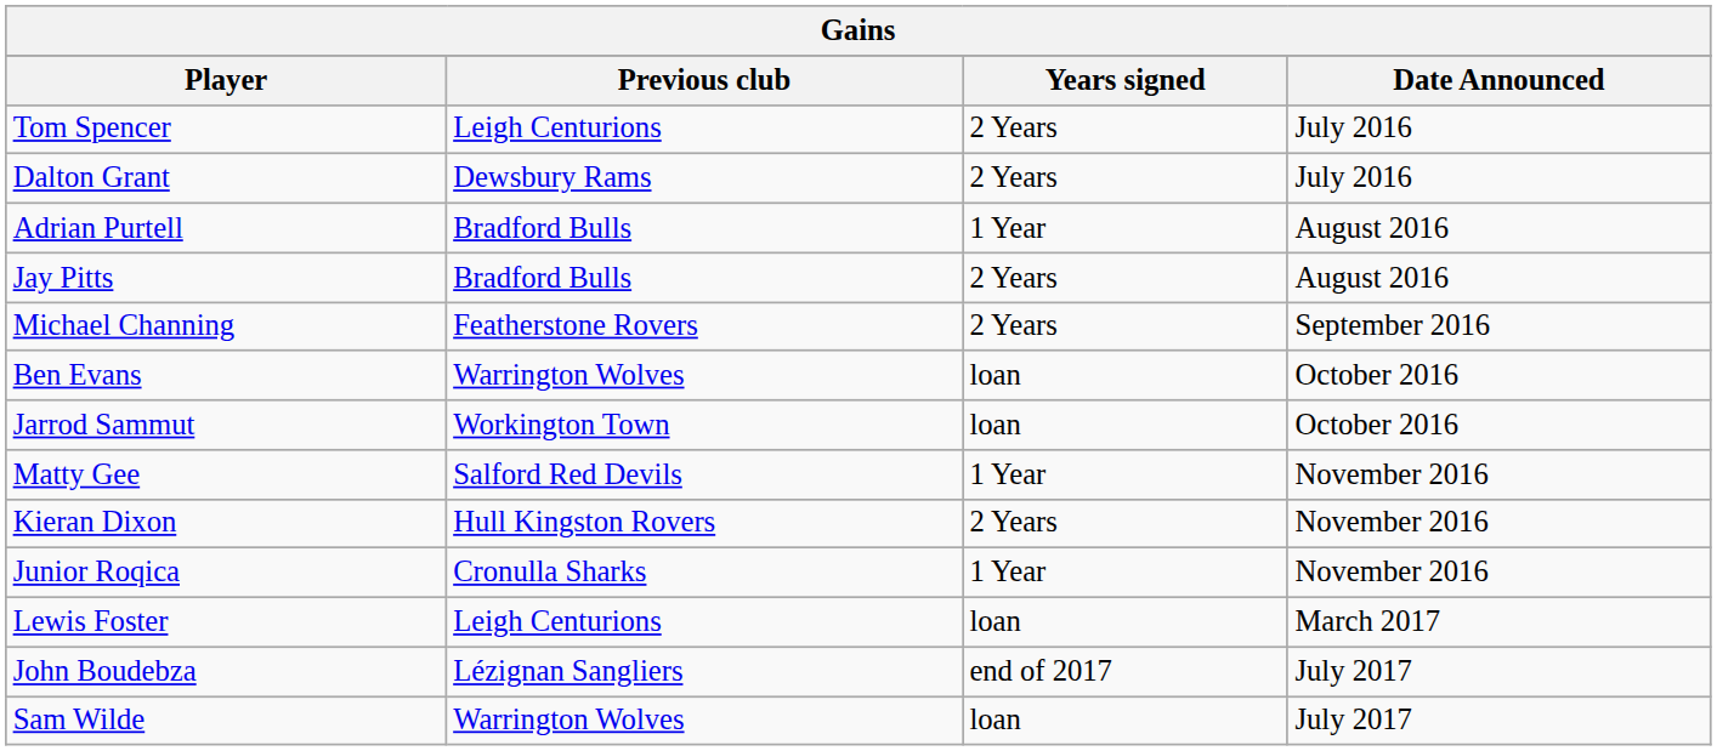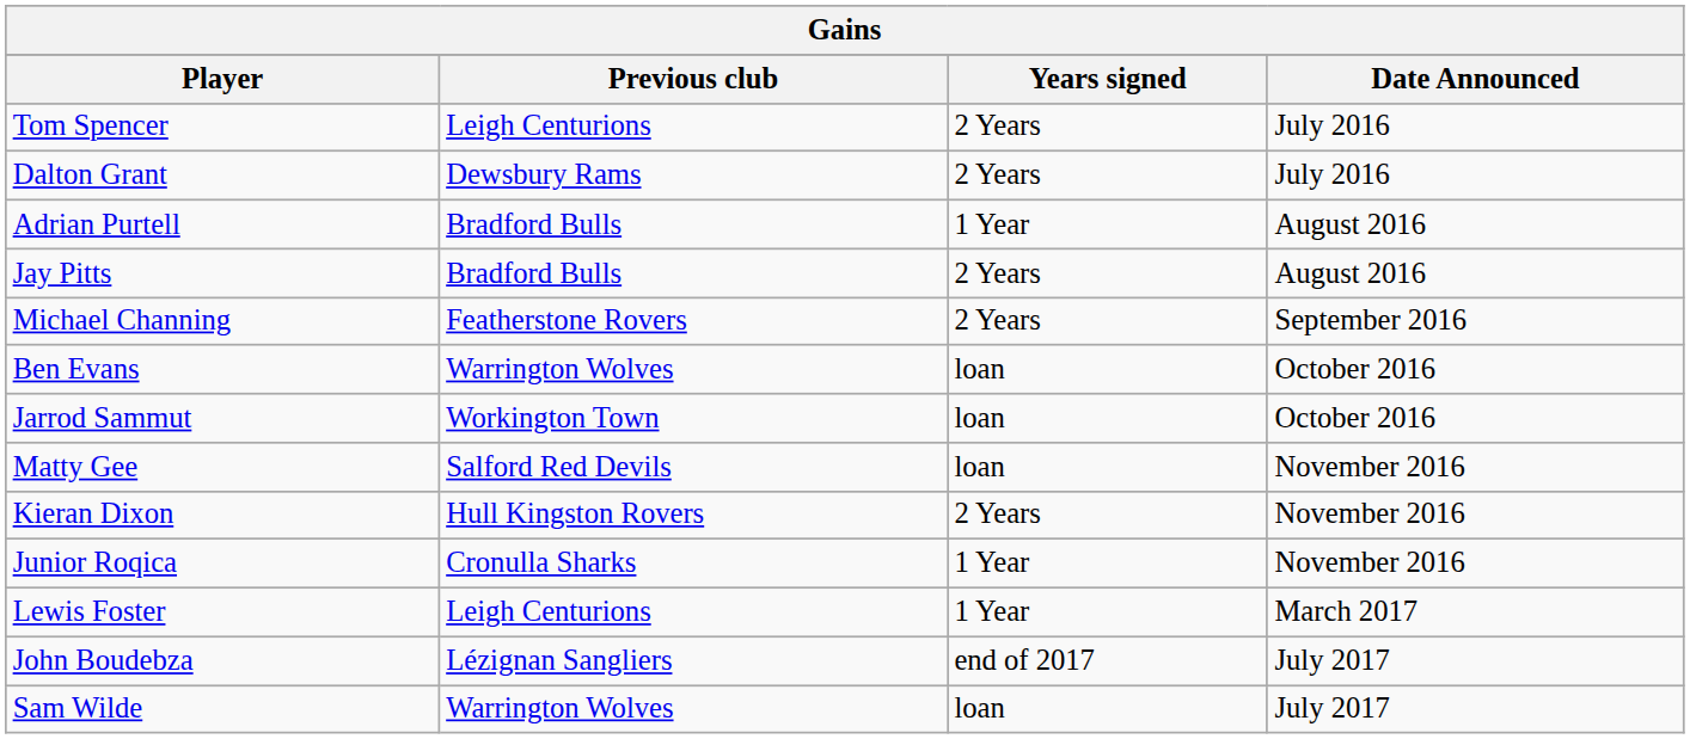Matty Gee | Years signed: 1 Year -> loan
Lewis Foster | Years signed: loan -> 1 Year
